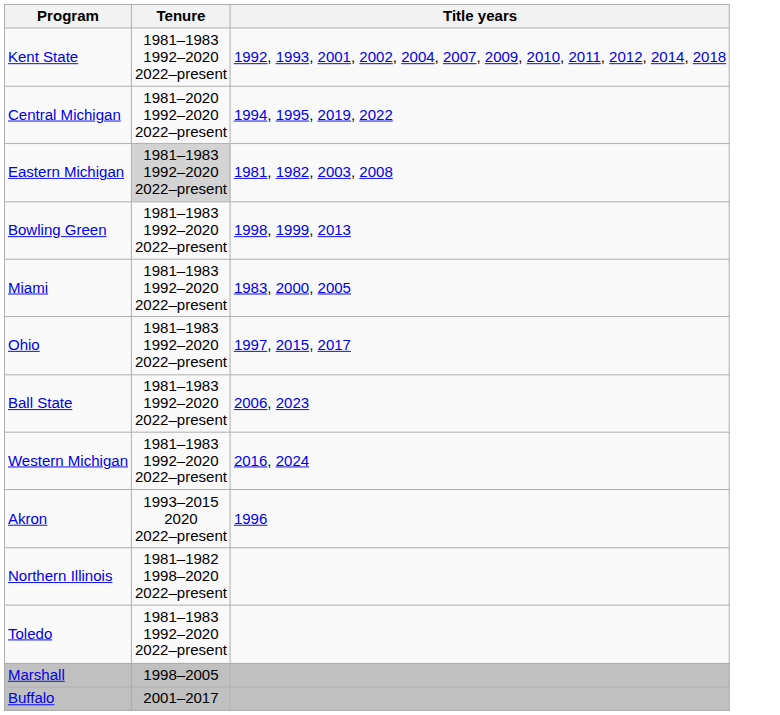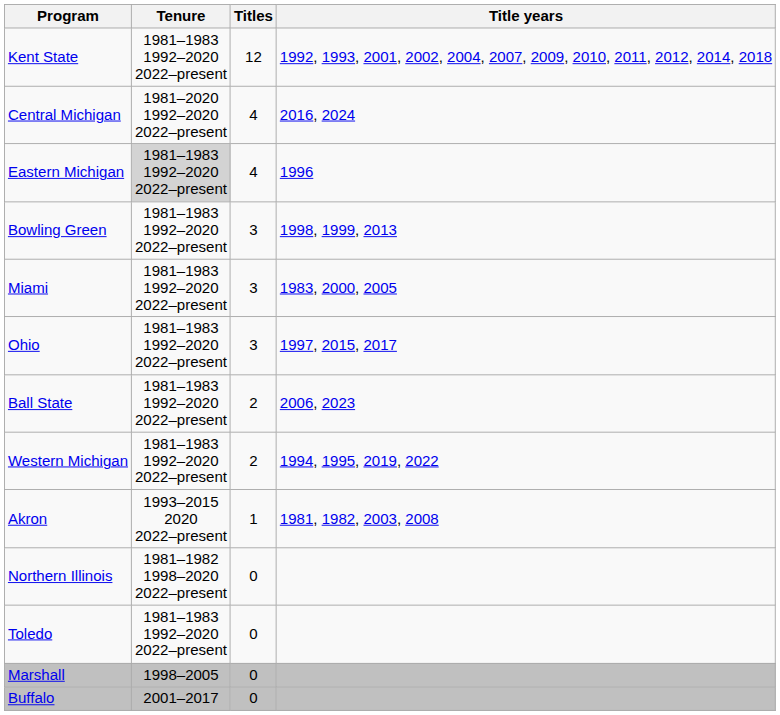+ column: Titles | 12 | 4 | 4 | 3 | 3 | 3 | 2 | 2 | 1 | 0 | 0 | 0 | 0
Central Michigan | Title years: 1994, 1995, 2019, 2022 -> 2016, 2024
Eastern Michigan | Title years: 1981, 1982, 2003, 2008 -> 1996
Western Michigan | Title years: 2016, 2024 -> 1994, 1995, 2019, 2022
Akron | Title years: 1996 -> 1981, 1982, 2003, 2008
